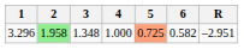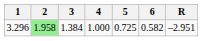3.296 | 3: 1.348 -> 1.384
3.296 | 5: lightsalmon background -> no background
